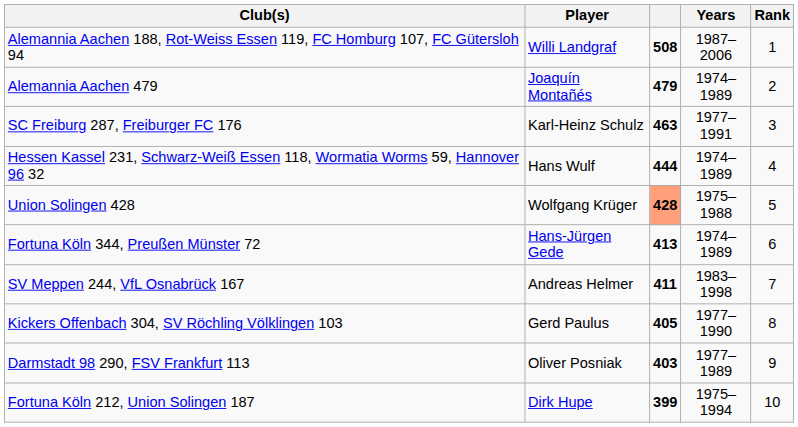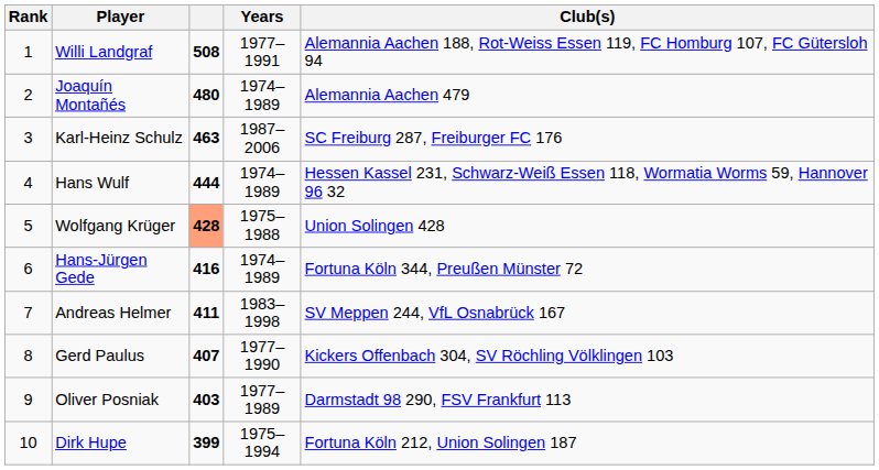columns swapped: Rank <-> Club(s)
Willi Landgraf | Years: 1987–2006 -> 1977–1991
Joaquín Montañés | column 3: 479 -> 480
Karl-Heinz Schulz | Years: 1977–1991 -> 1987–2006
Hans-Jürgen Gede | column 3: 413 -> 416
Gerd Paulus | column 3: 405 -> 407
